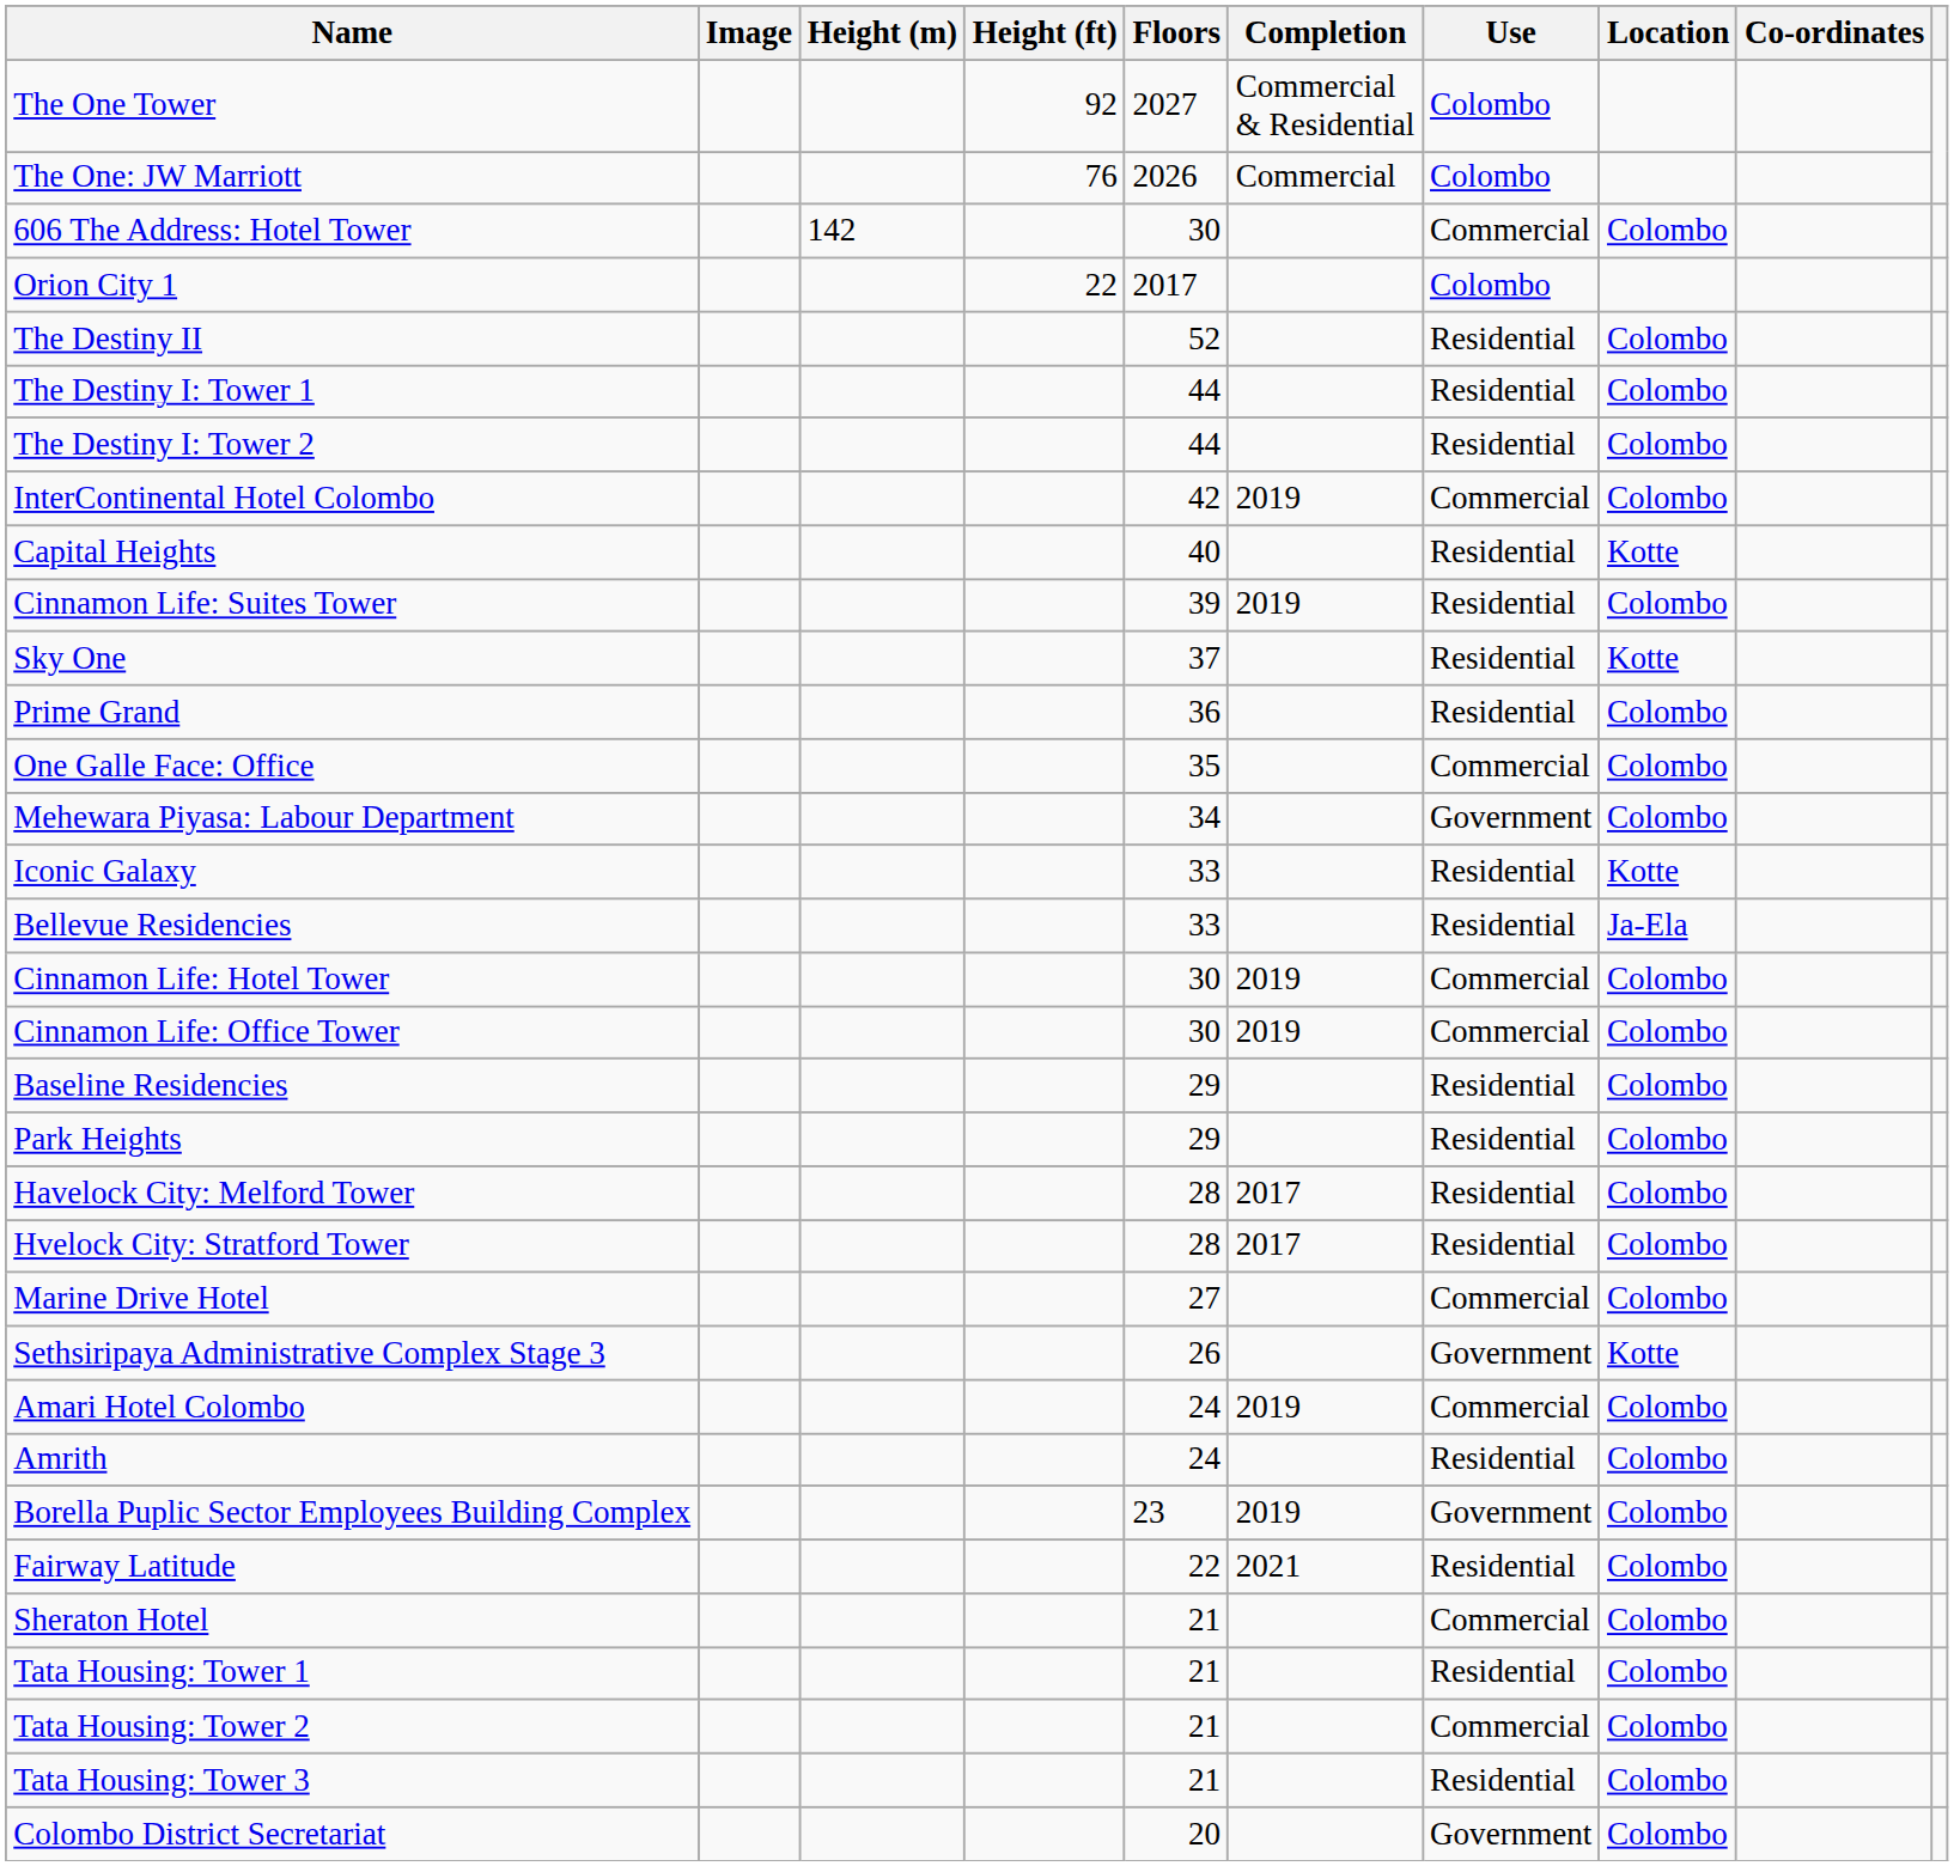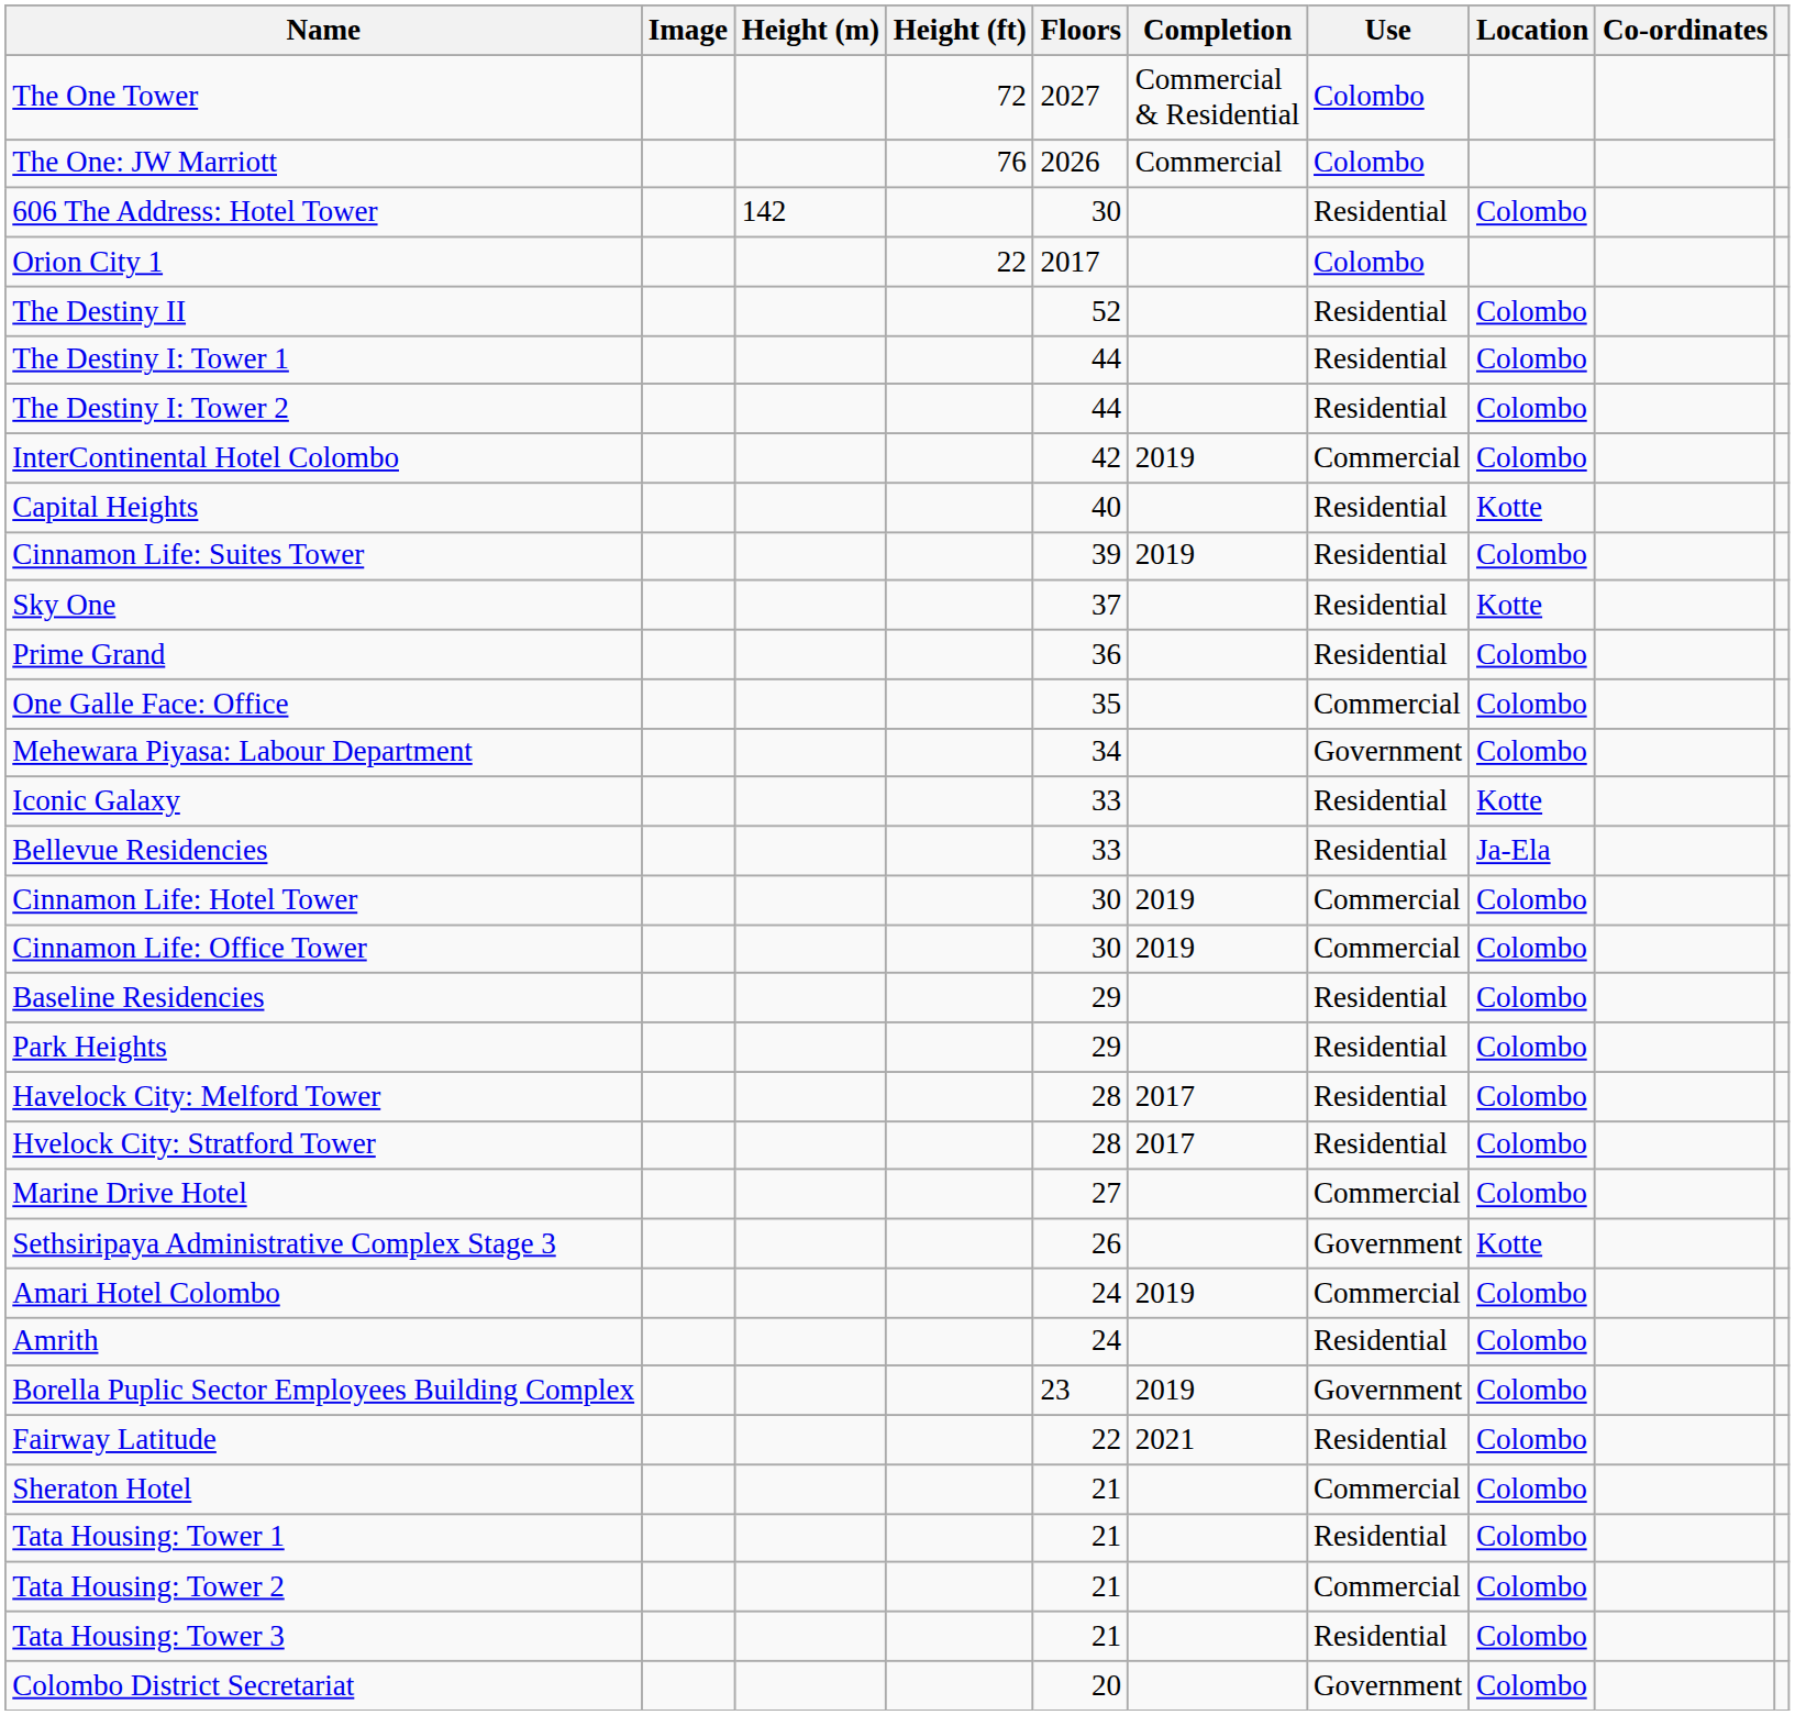The One Tower | Height (ft): 92 -> 72
606 The Address: Hotel Tower | Use: Commercial -> Residential
